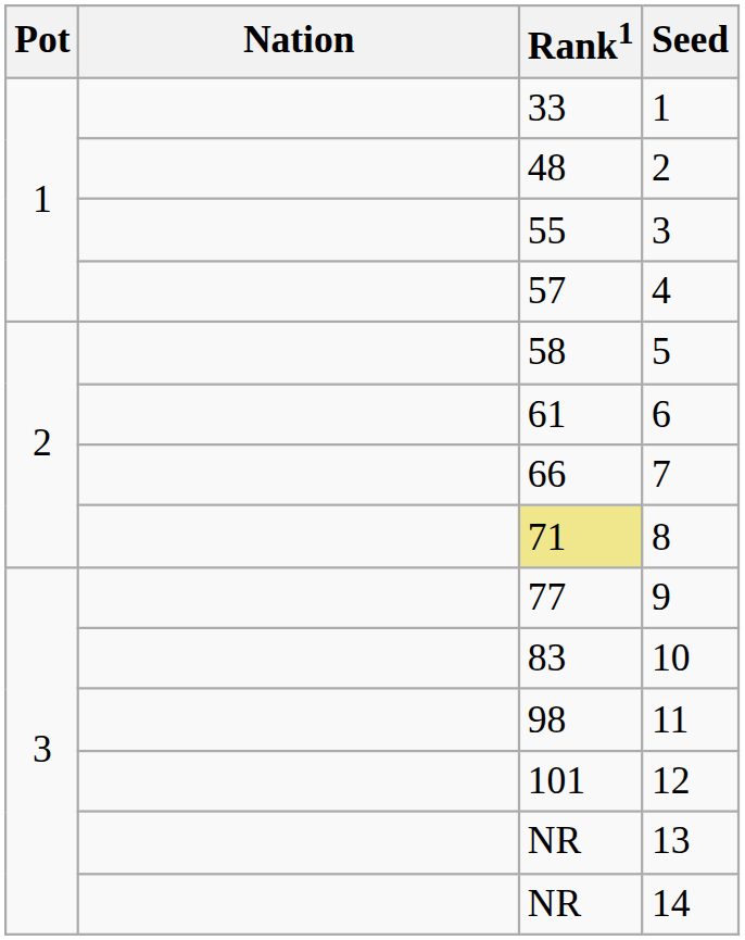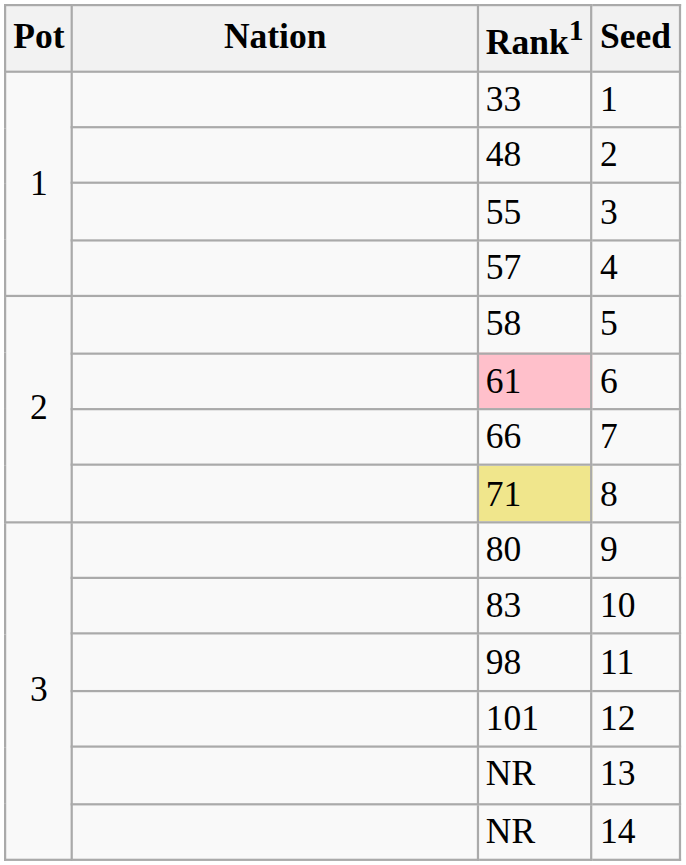6 | Rank1: no background -> pink background
9 | Rank1: 77 -> 80
